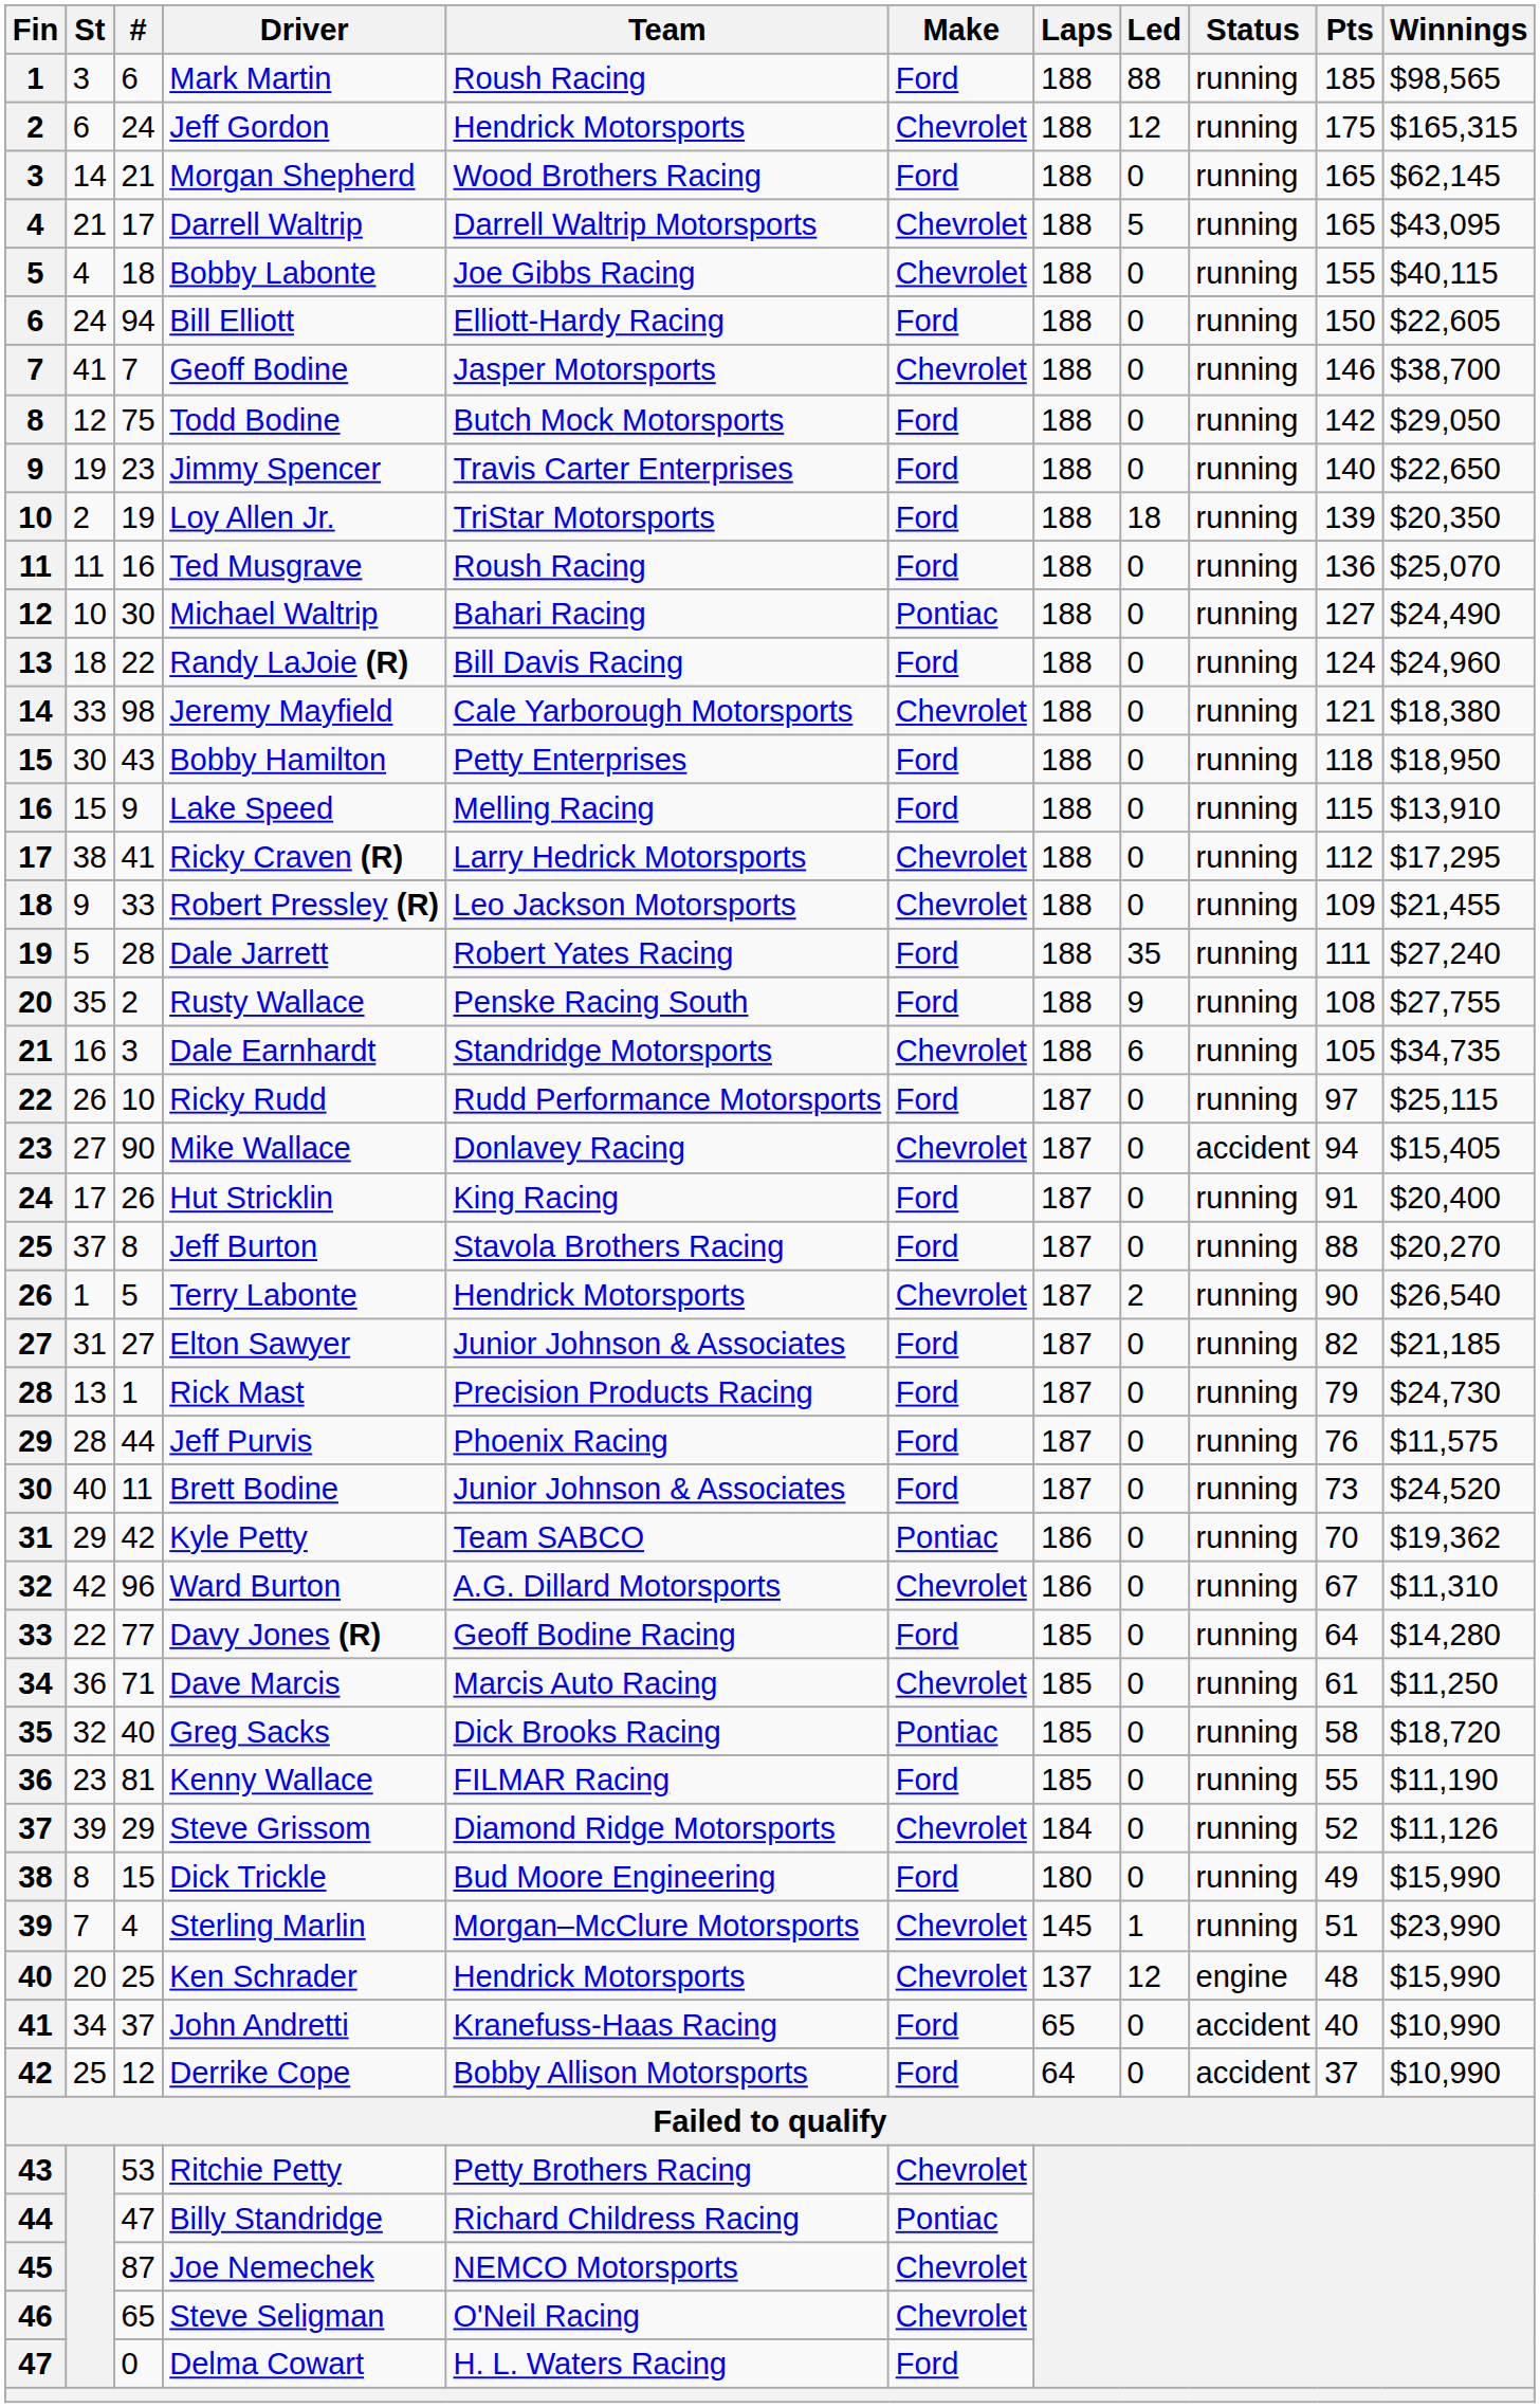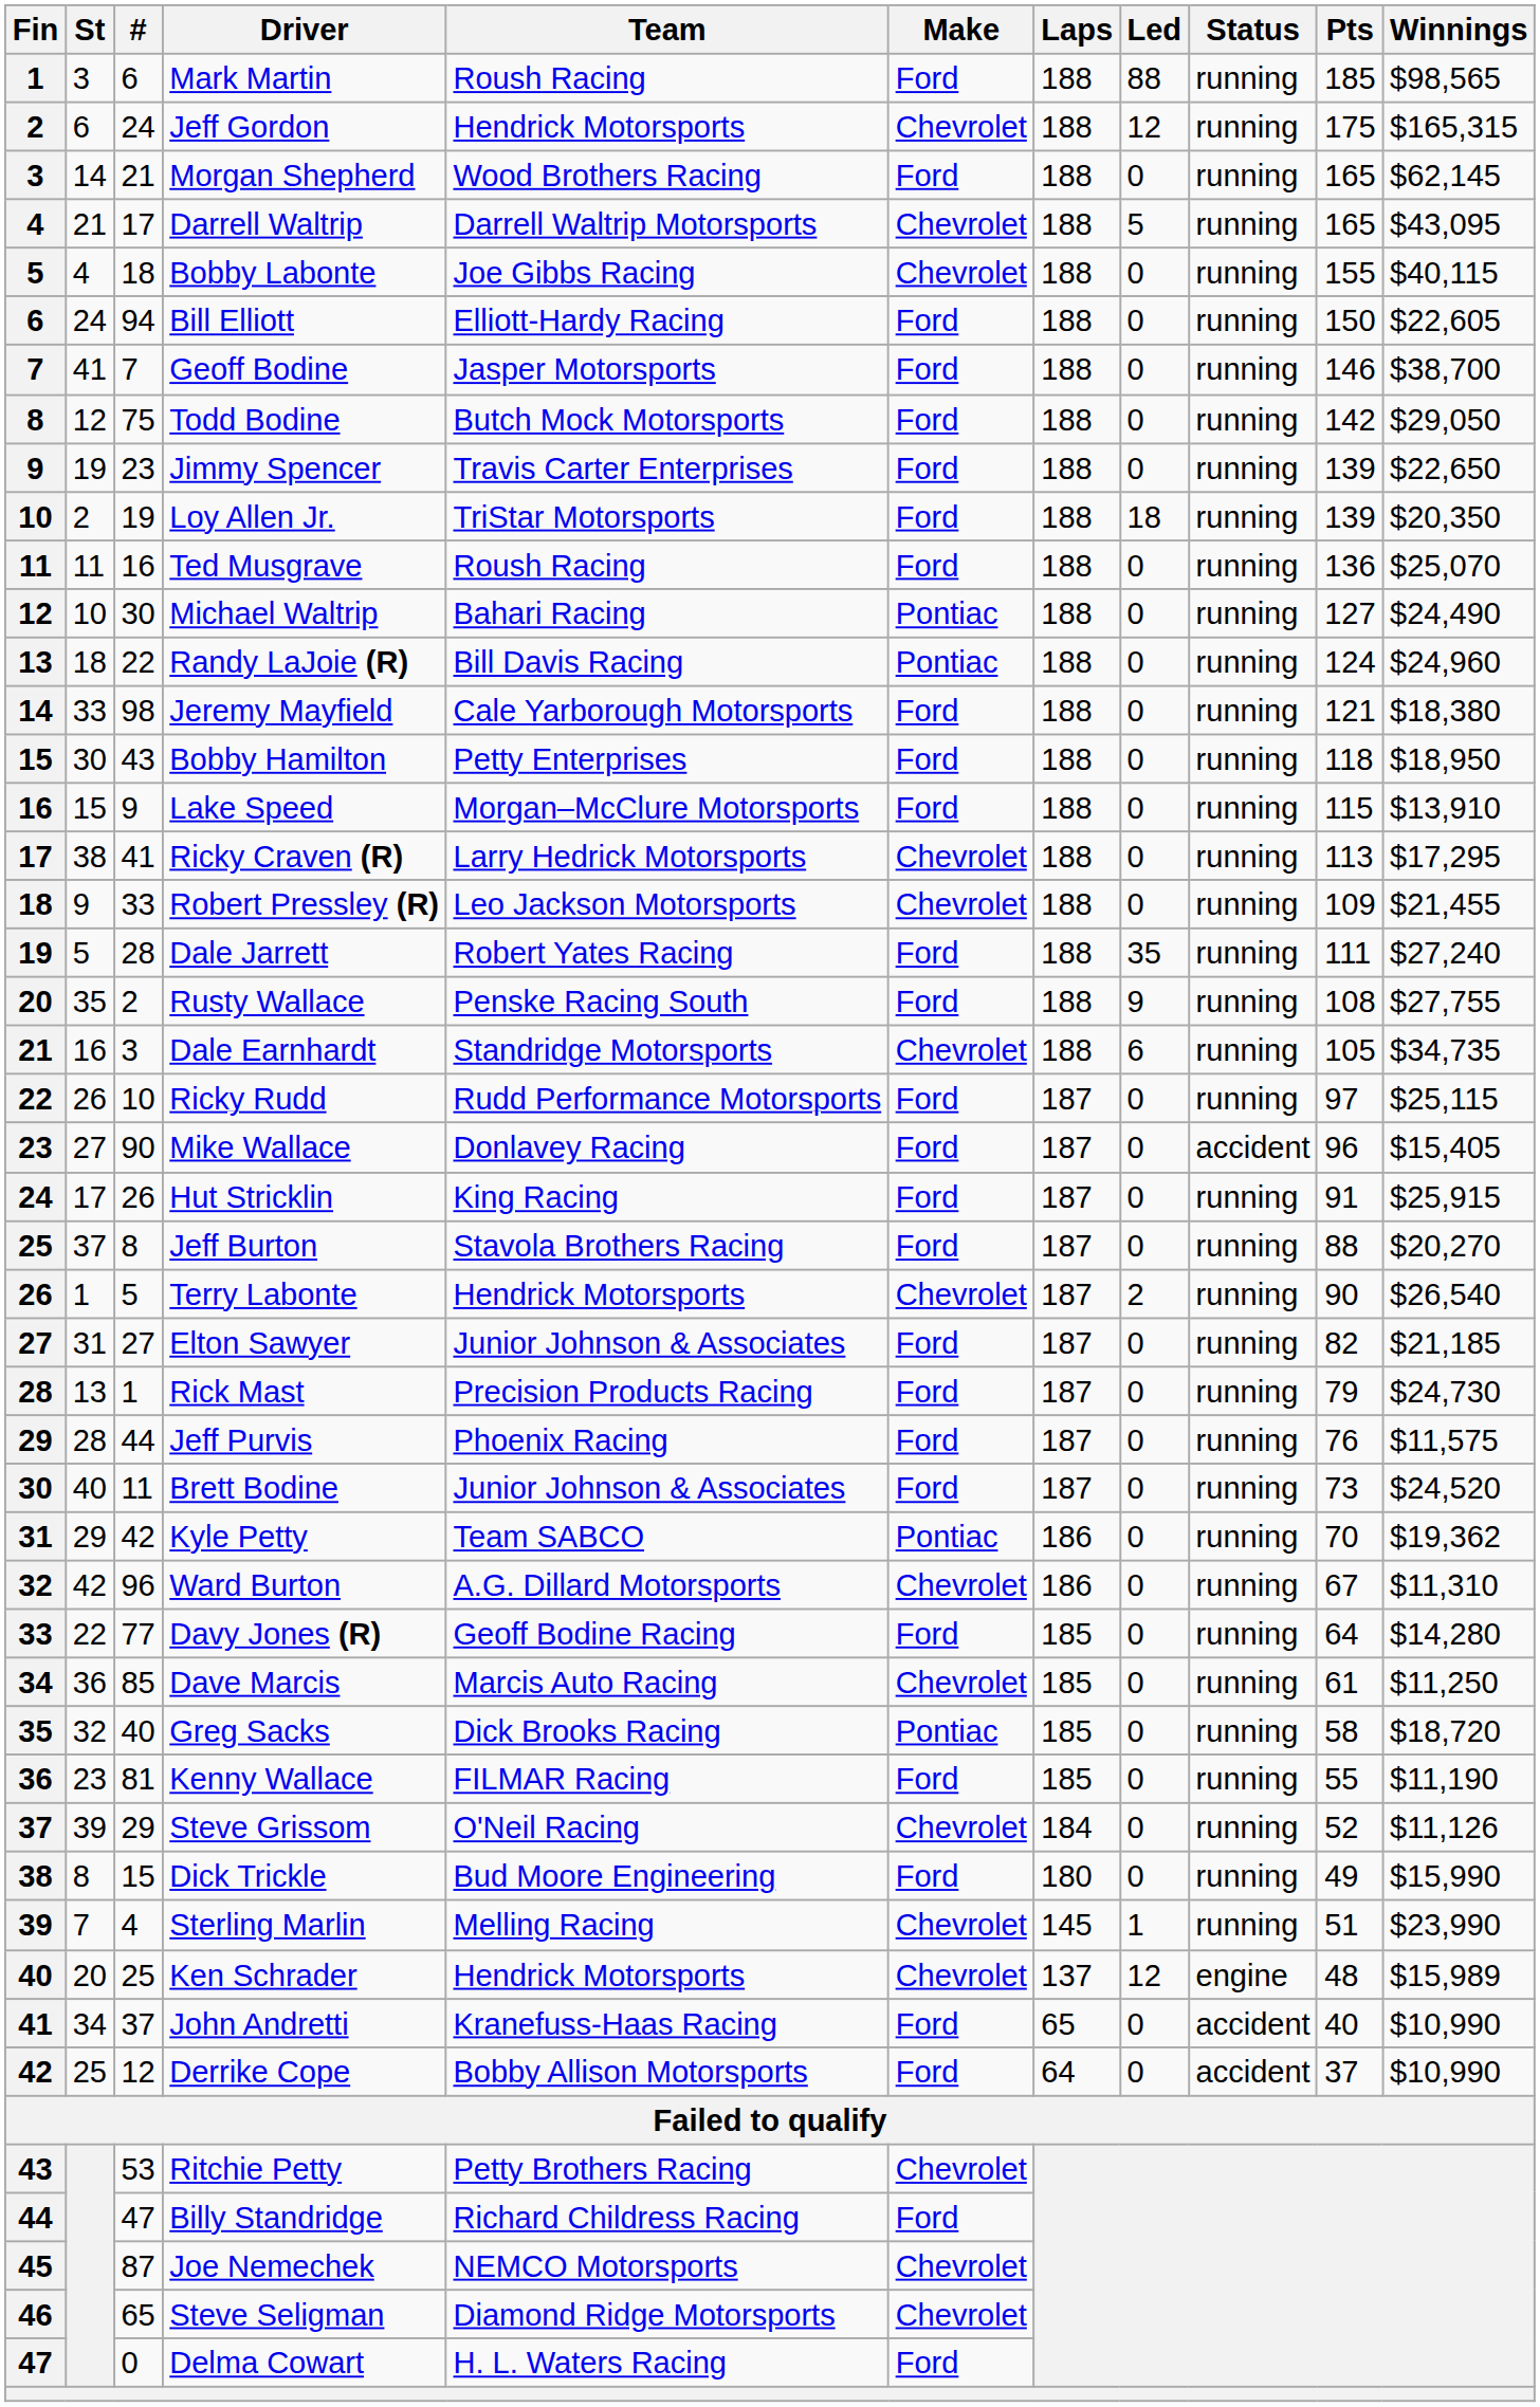Geoff Bodine | Make: Chevrolet -> Ford
Jimmy Spencer | Pts: 140 -> 139
Randy LaJoie (R) | Make: Ford -> Pontiac
Jeremy Mayfield | Make: Chevrolet -> Ford
Lake Speed | Team: Melling Racing -> Morgan–McClure Motorsports
Ricky Craven (R) | Pts: 112 -> 113
Mike Wallace | Make: Chevrolet -> Ford
Mike Wallace | Pts: 94 -> 96
Hut Stricklin | Winnings: $20,400 -> $25,915
Dave Marcis | #: 71 -> 85
Steve Grissom | Team: Diamond Ridge Motorsports -> O'Neil Racing
Sterling Marlin | Team: Morgan–McClure Motorsports -> Melling Racing
Ken Schrader | Winnings: $15,990 -> $15,989
Billy Standridge | Make: Pontiac -> Ford
Steve Seligman | Team: O'Neil Racing -> Diamond Ridge Motorsports
